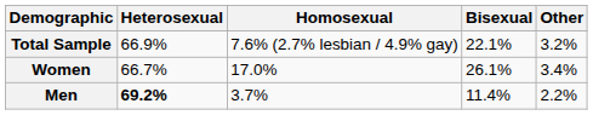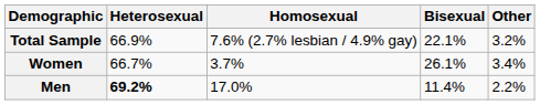Women | Homosexual: 17.0% -> 3.7%
Men | Homosexual: 3.7% -> 17.0%
